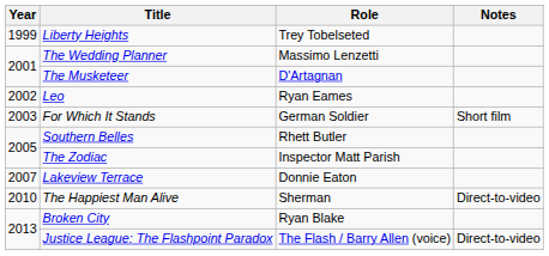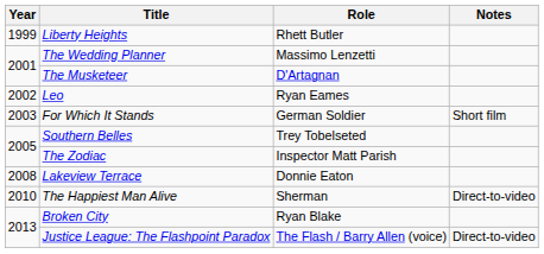Liberty Heights | Role: Trey Tobelseted -> Rhett Butler
Southern Belles | Role: Rhett Butler -> Trey Tobelseted
Lakeview Terrace | Year: 2007 -> 2008
